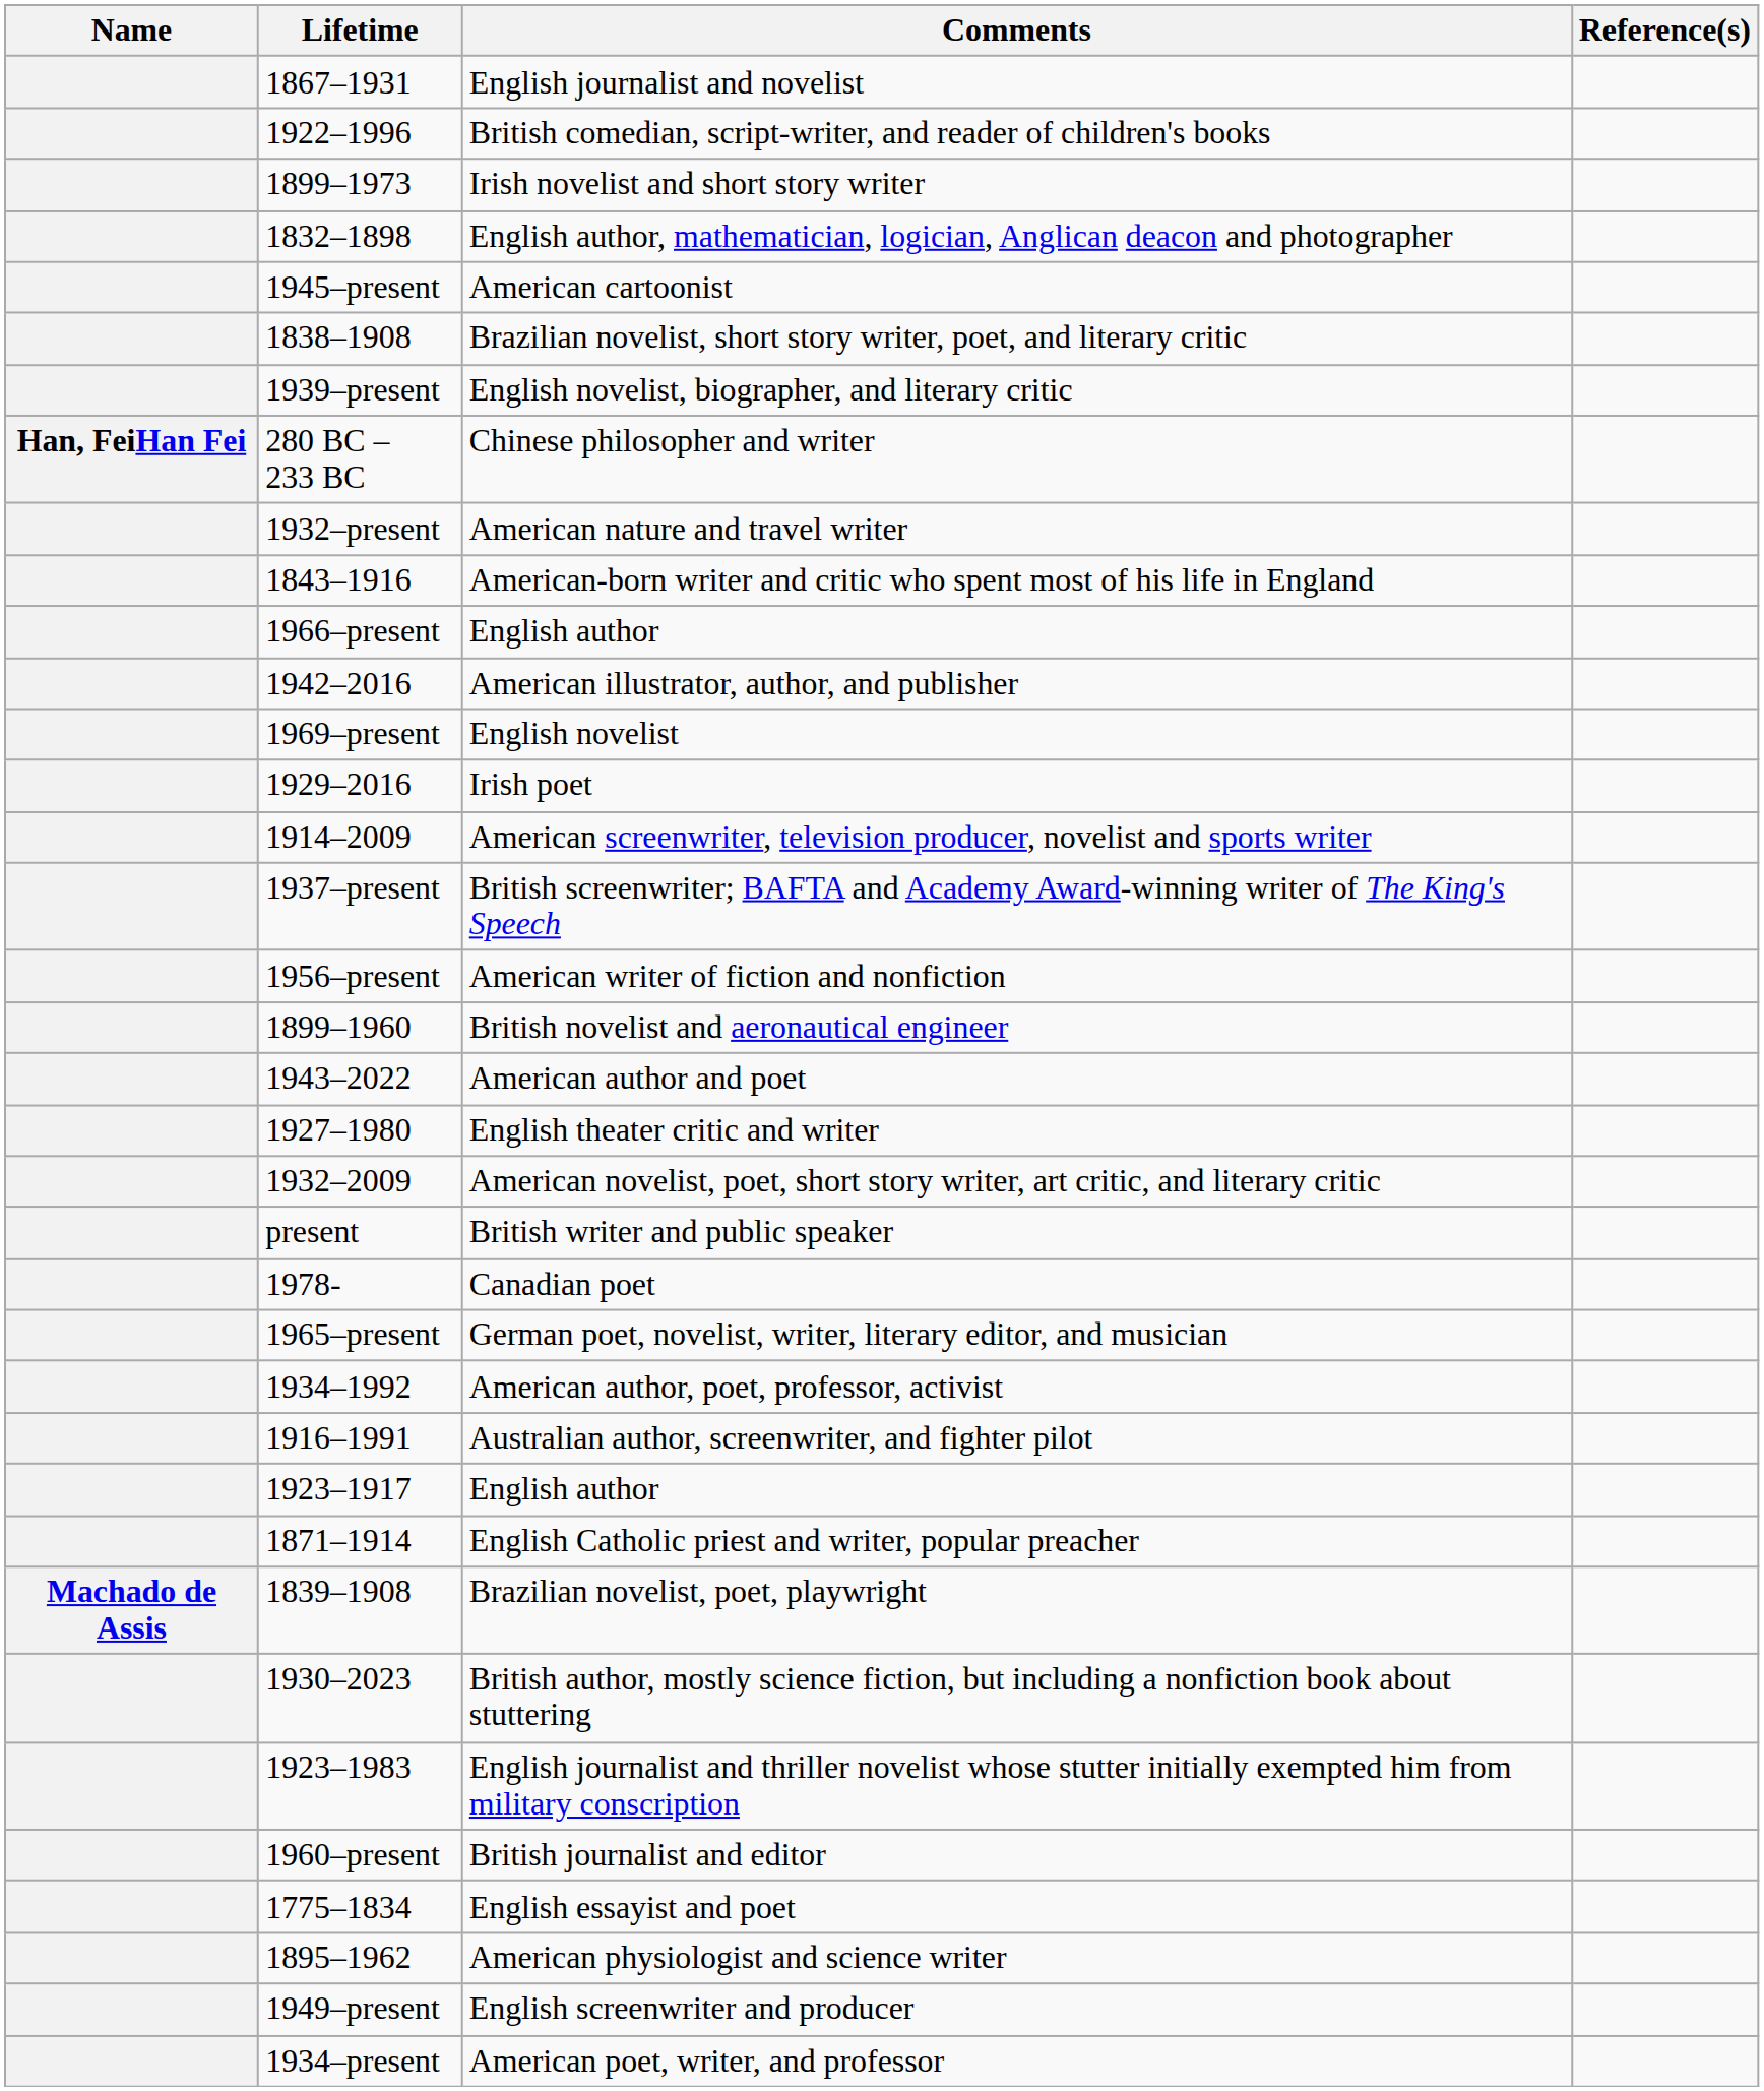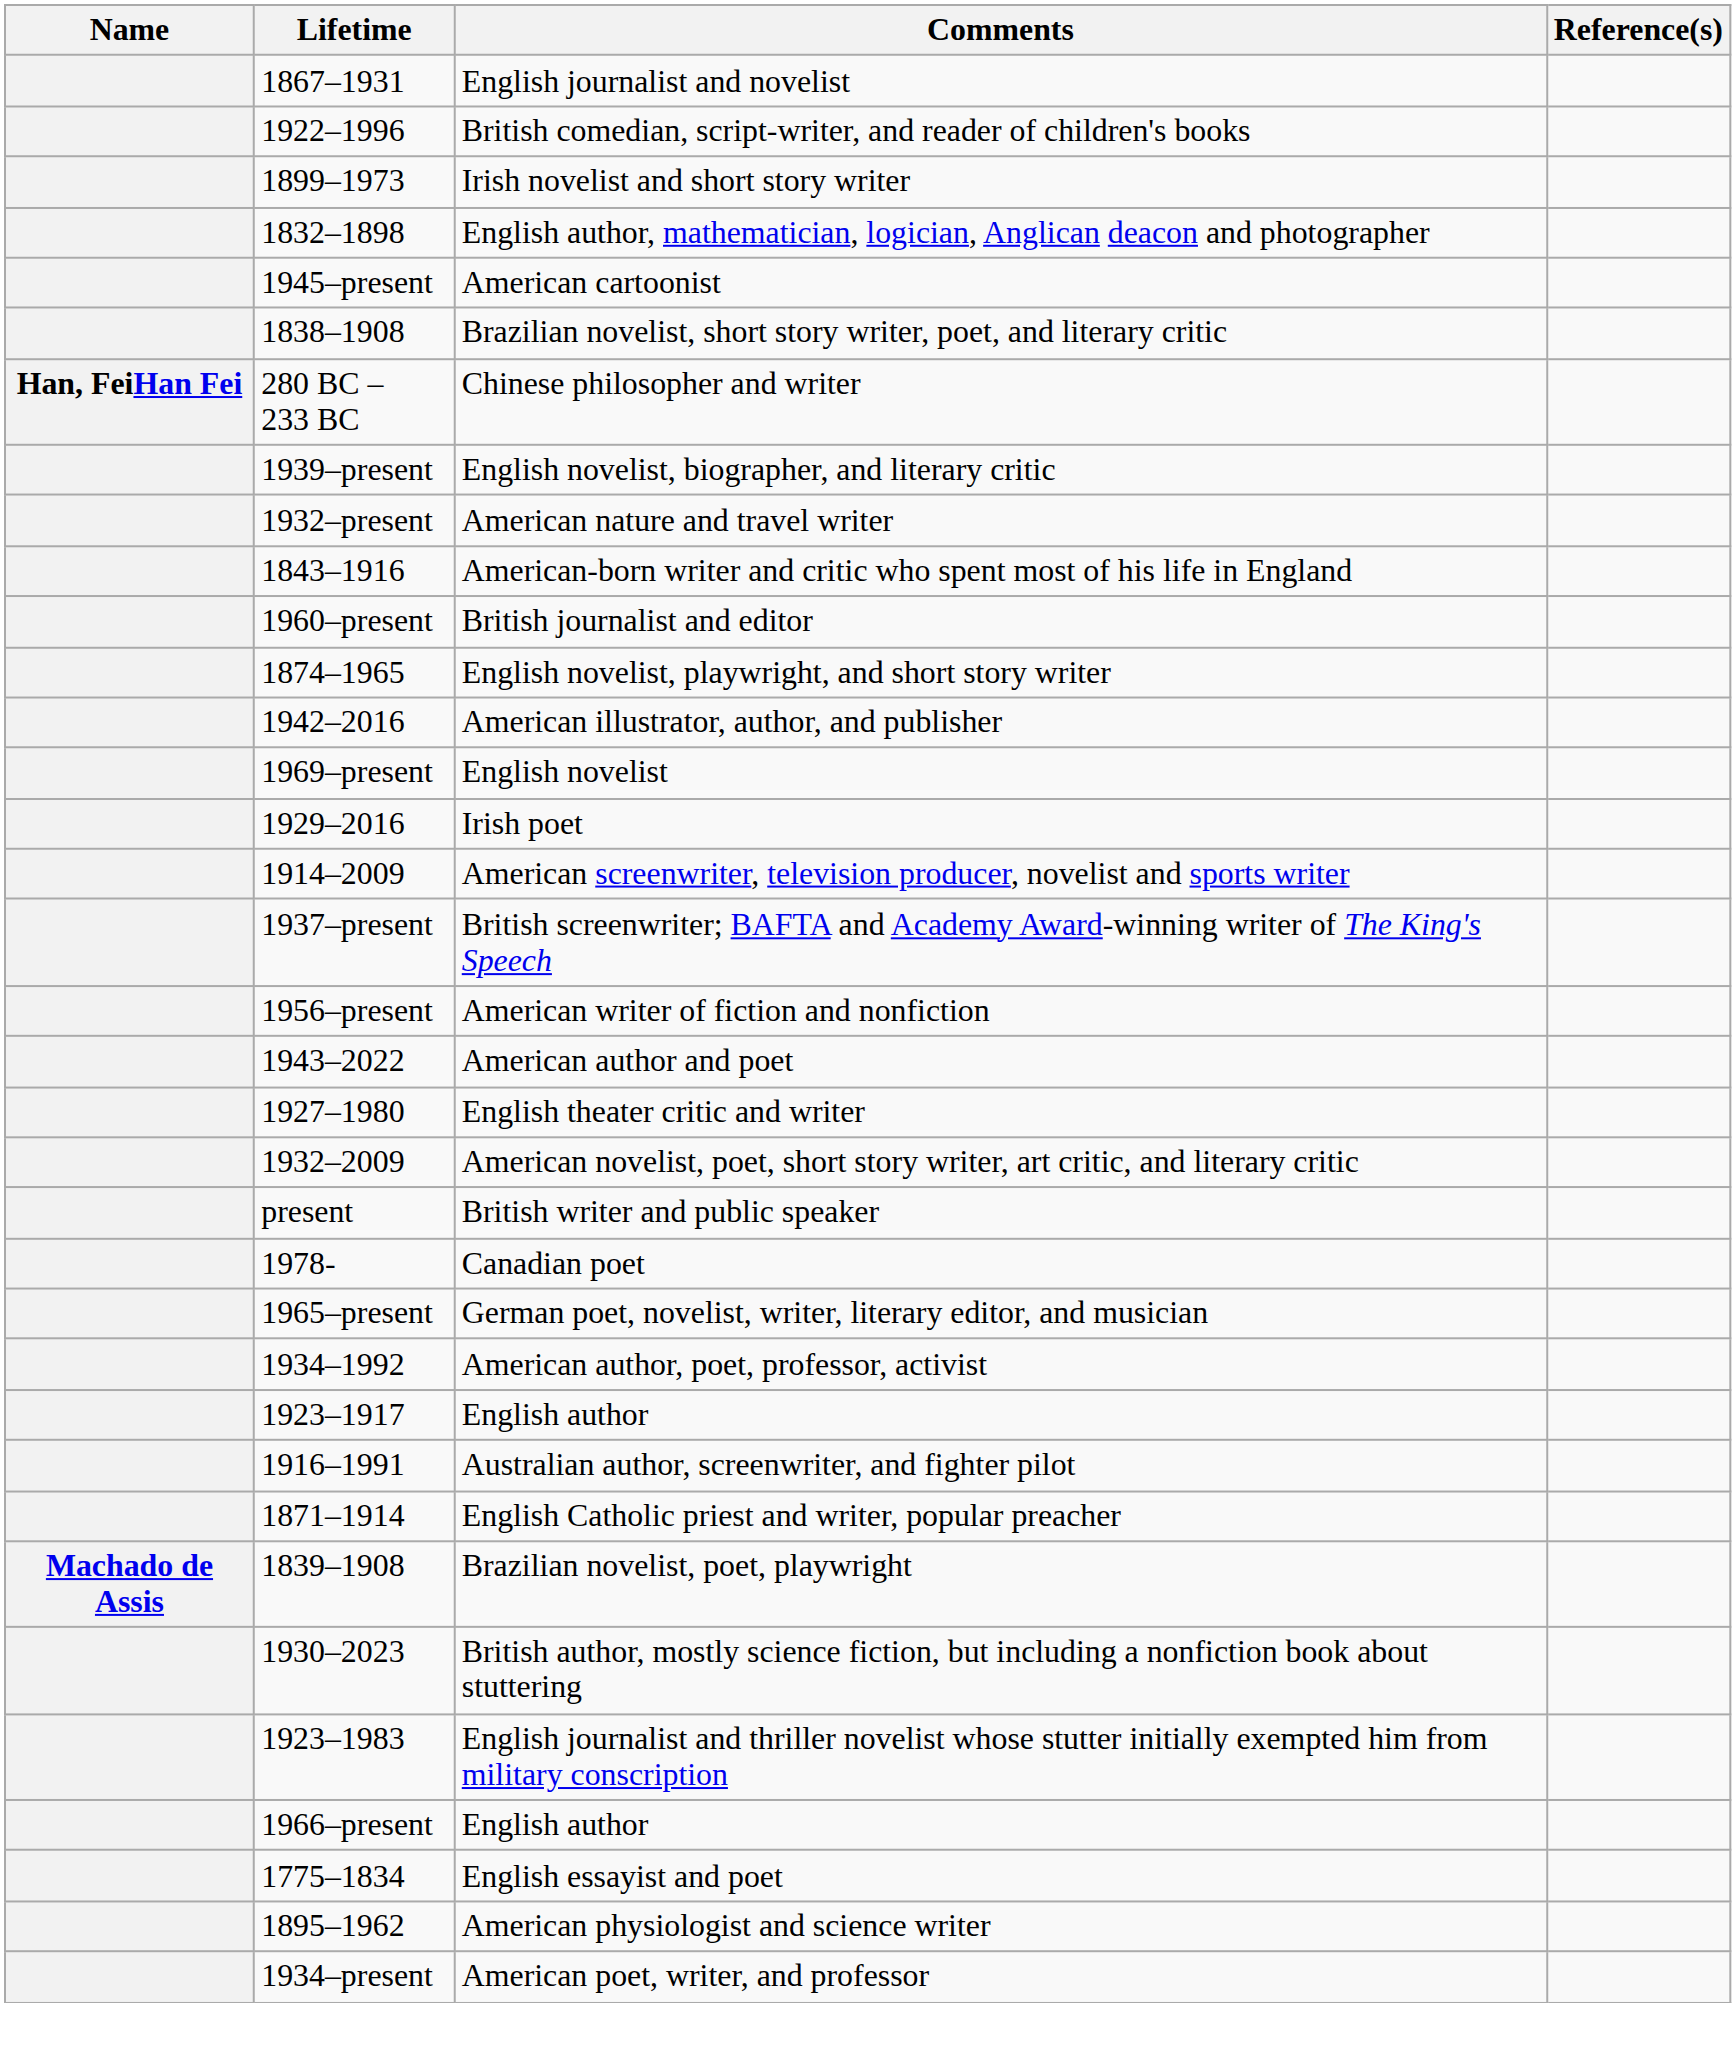rows swapped: English novelist, biographer, and literary critic <-> Chinese philosopher and writer
rows swapped: British journalist and editor <-> 1966–present / English author
+ row: 1874–1965 | English novelist, playwright, and short story writer
- row: 1899–1960 | British novelist and aeronautical engineer
rows swapped: Australian author, screenwriter, and fighter pilot <-> 1923–1917 / English author
- row: 1949–present | English screenwriter and producer
